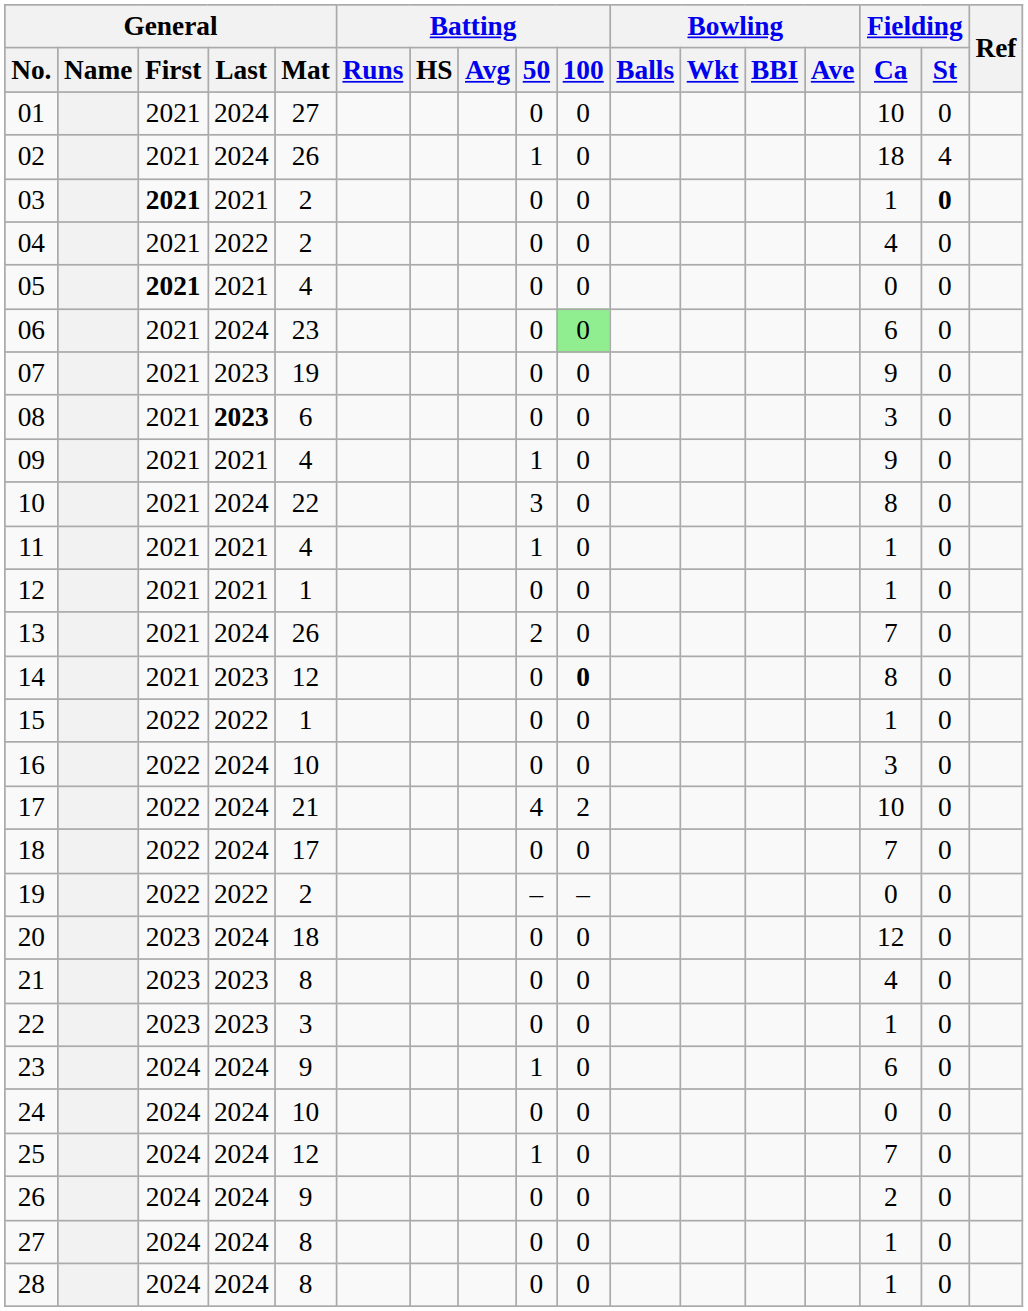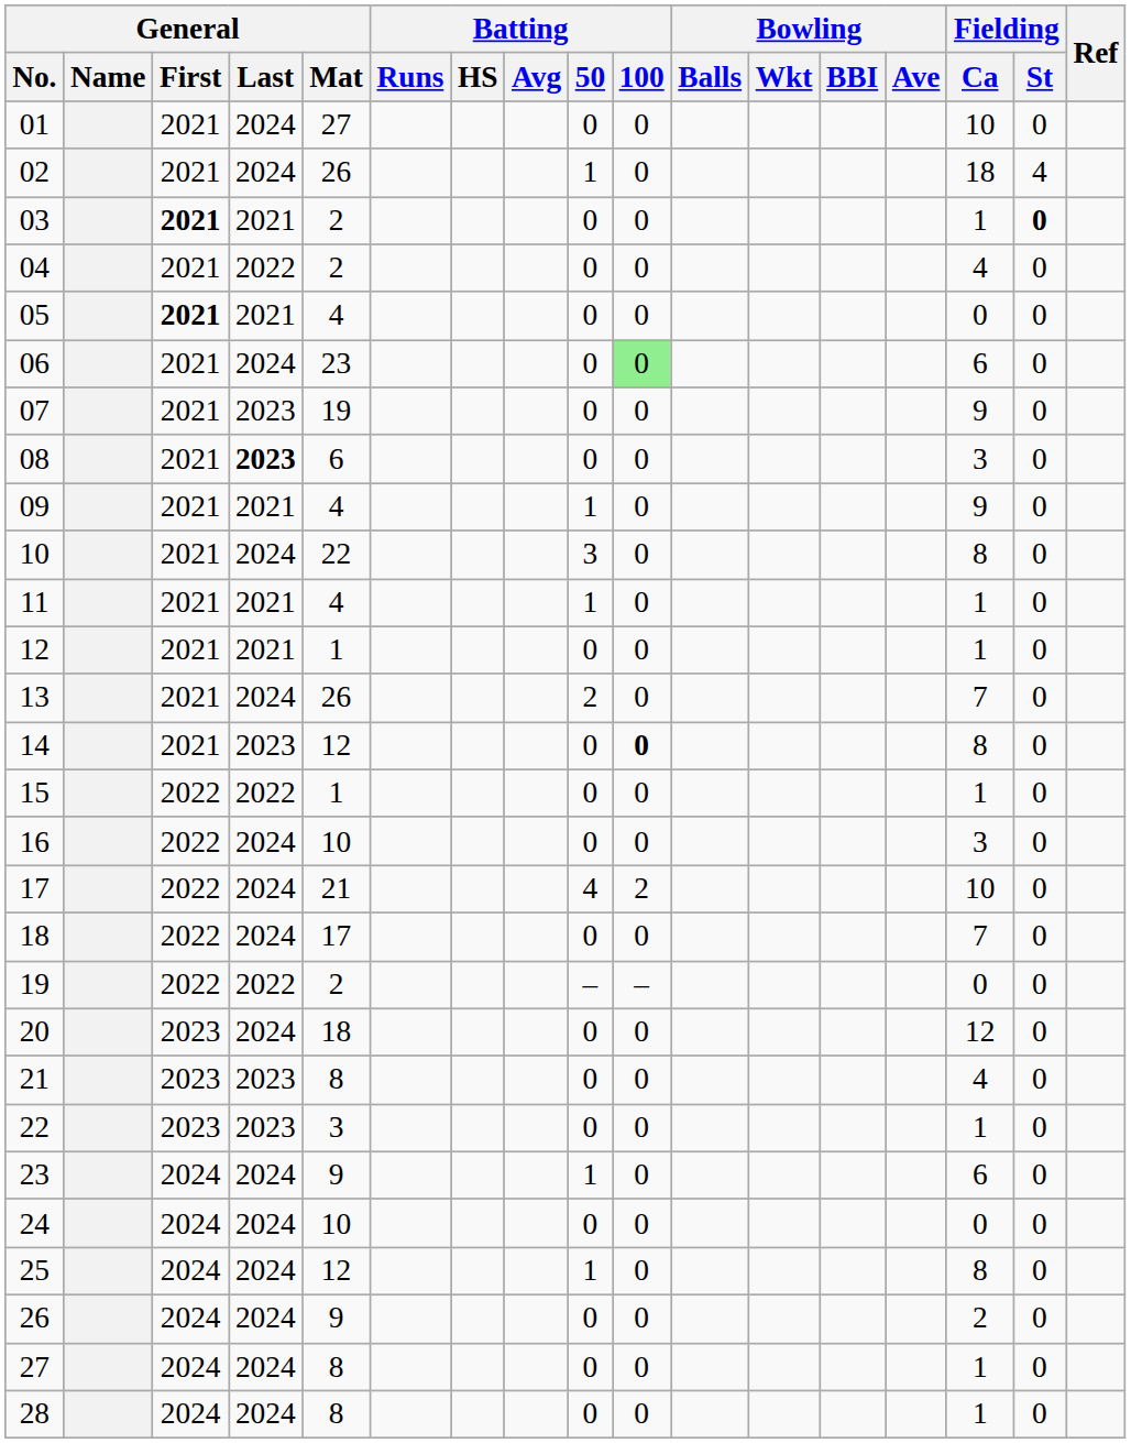25 | Fielding / Ca: 7 -> 8
